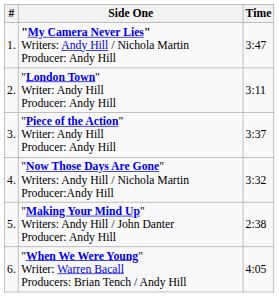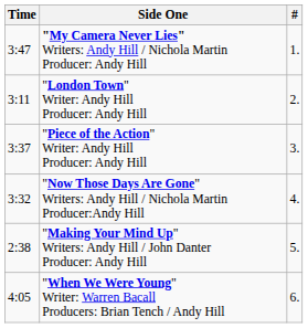columns swapped: # <-> Time
